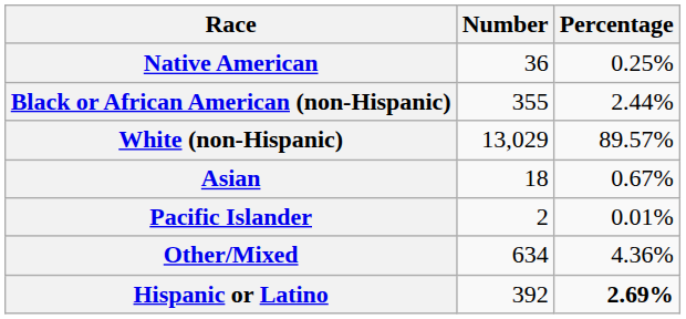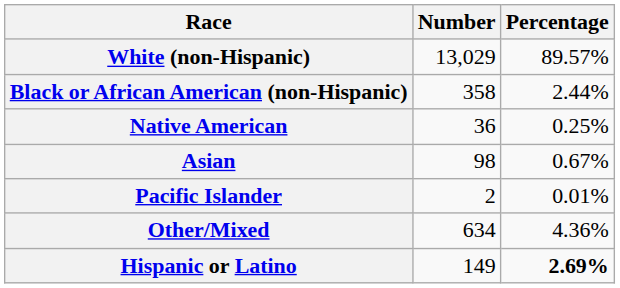rows swapped: White (non-Hispanic) <-> Native American
Black or African American (non-Hispanic) | Number: 355 -> 358
Asian | Number: 18 -> 98
Hispanic or Latino | Number: 392 -> 149
